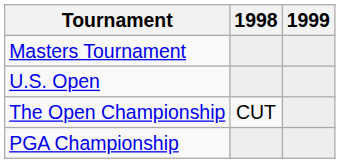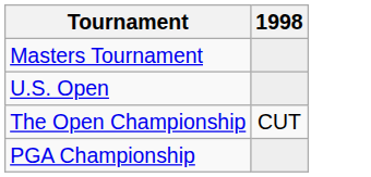- column: 1999
